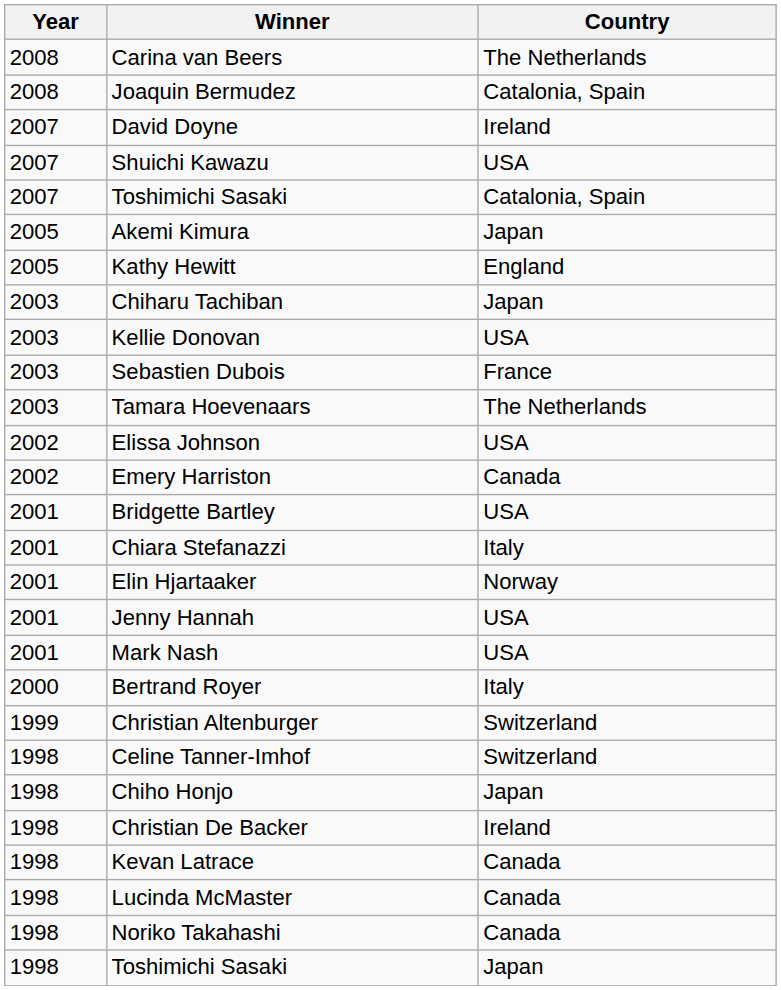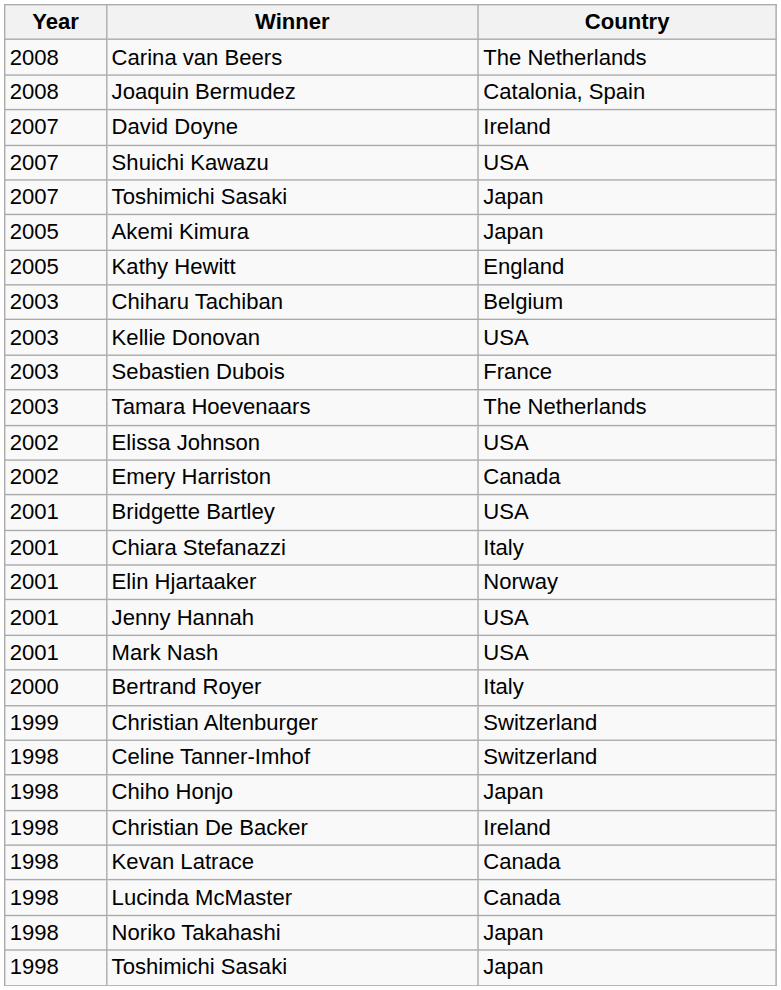2007 / Toshimichi Sasaki | Country: Catalonia, Spain -> Japan
Chiharu Tachiban | Country: Japan -> Belgium
Noriko Takahashi | Country: Canada -> Japan
